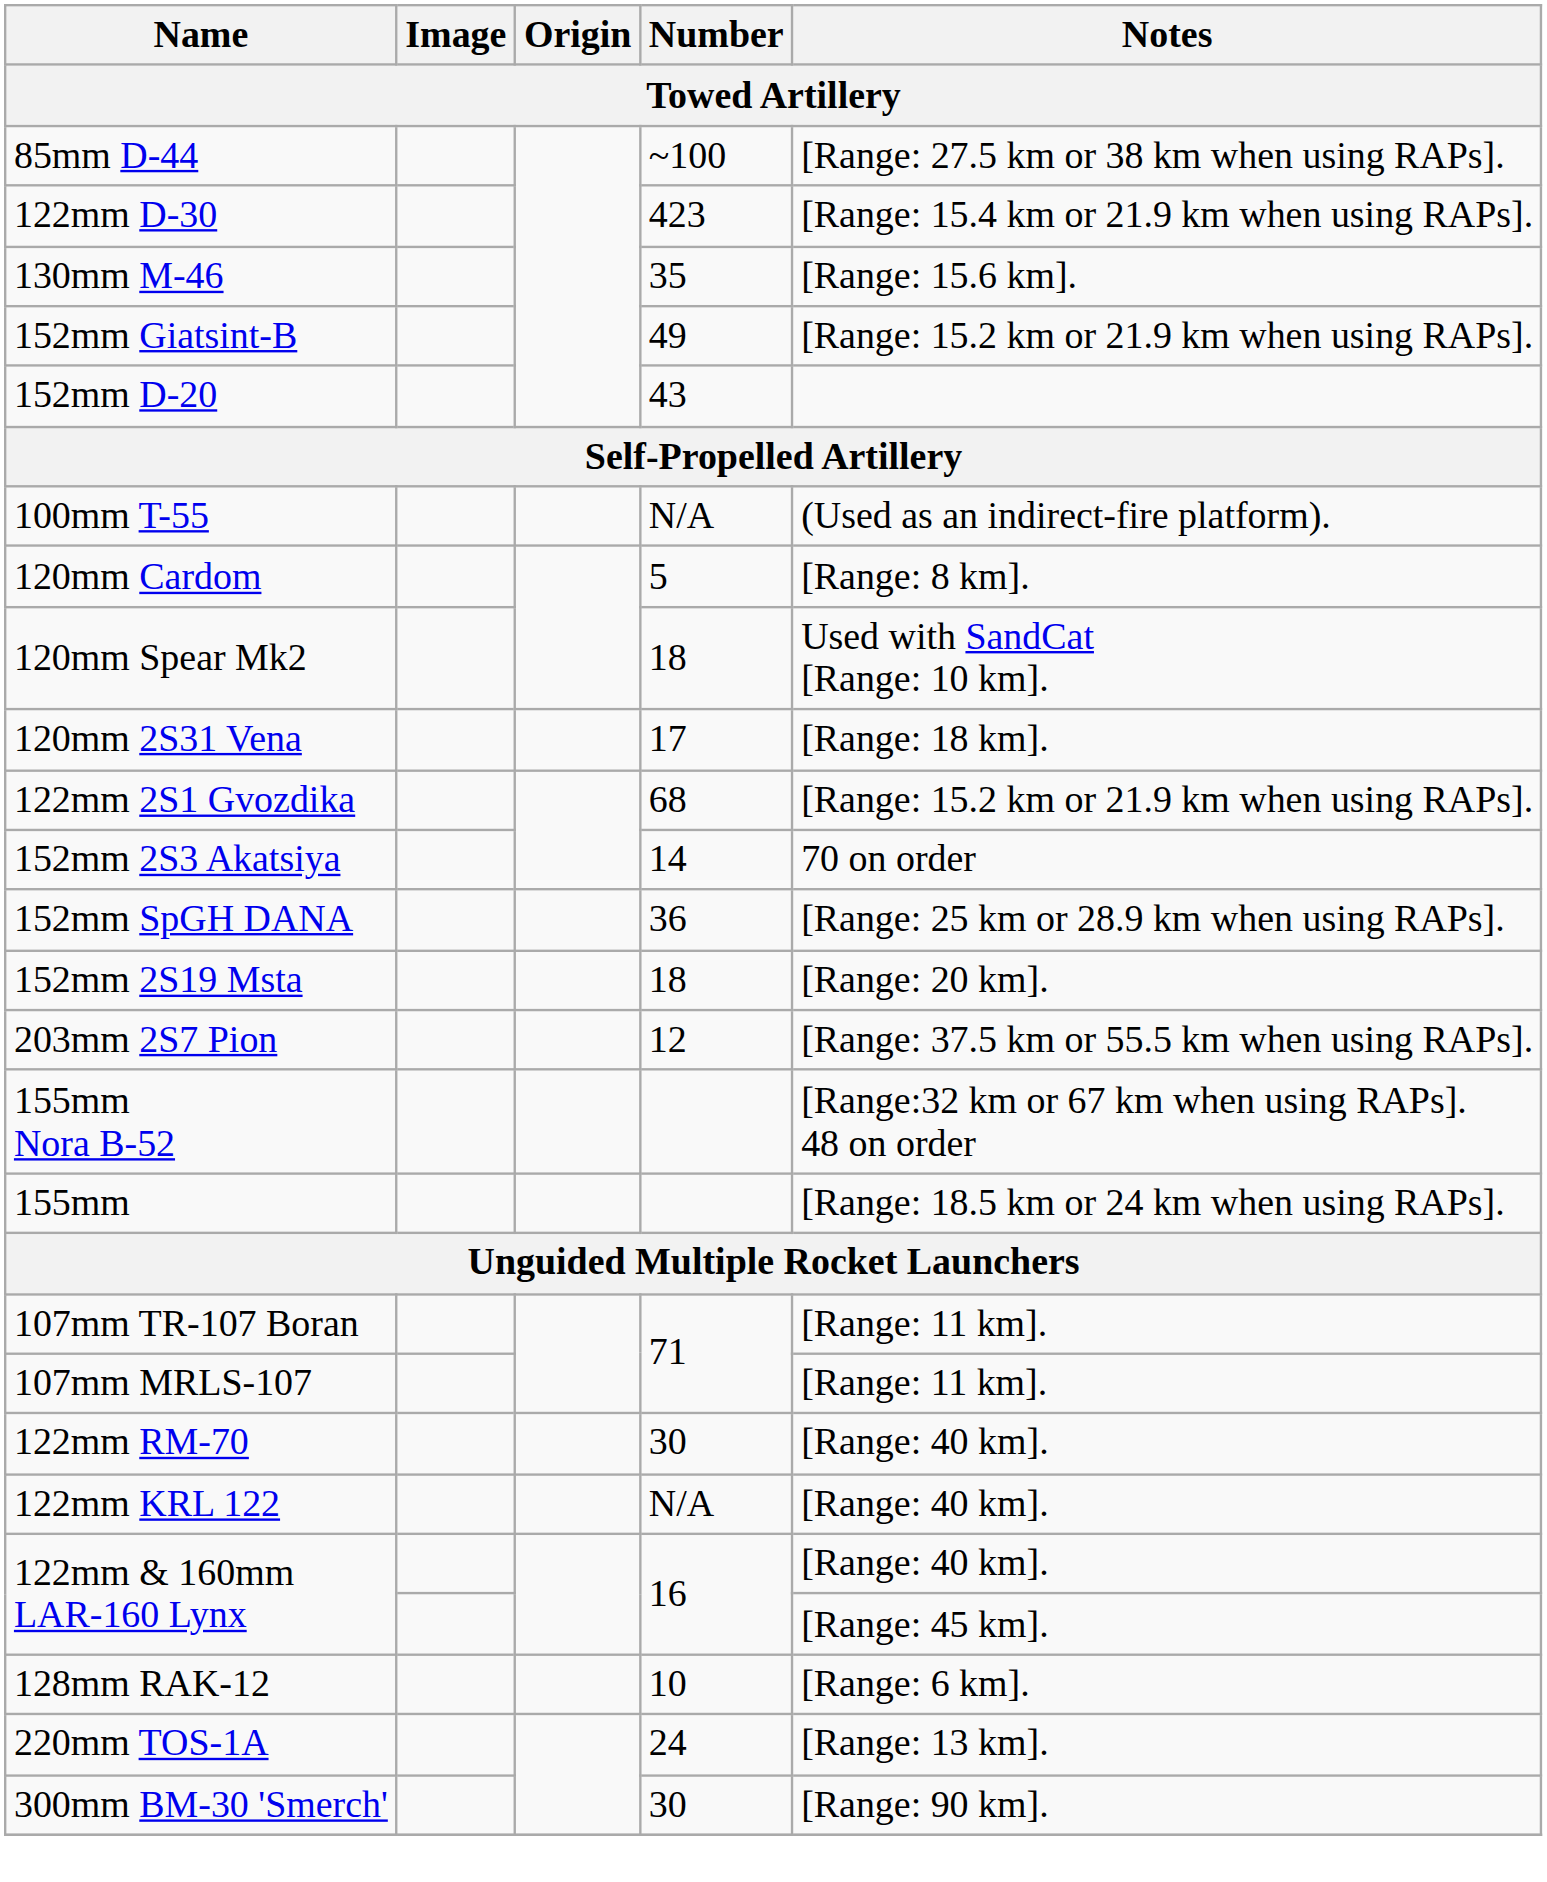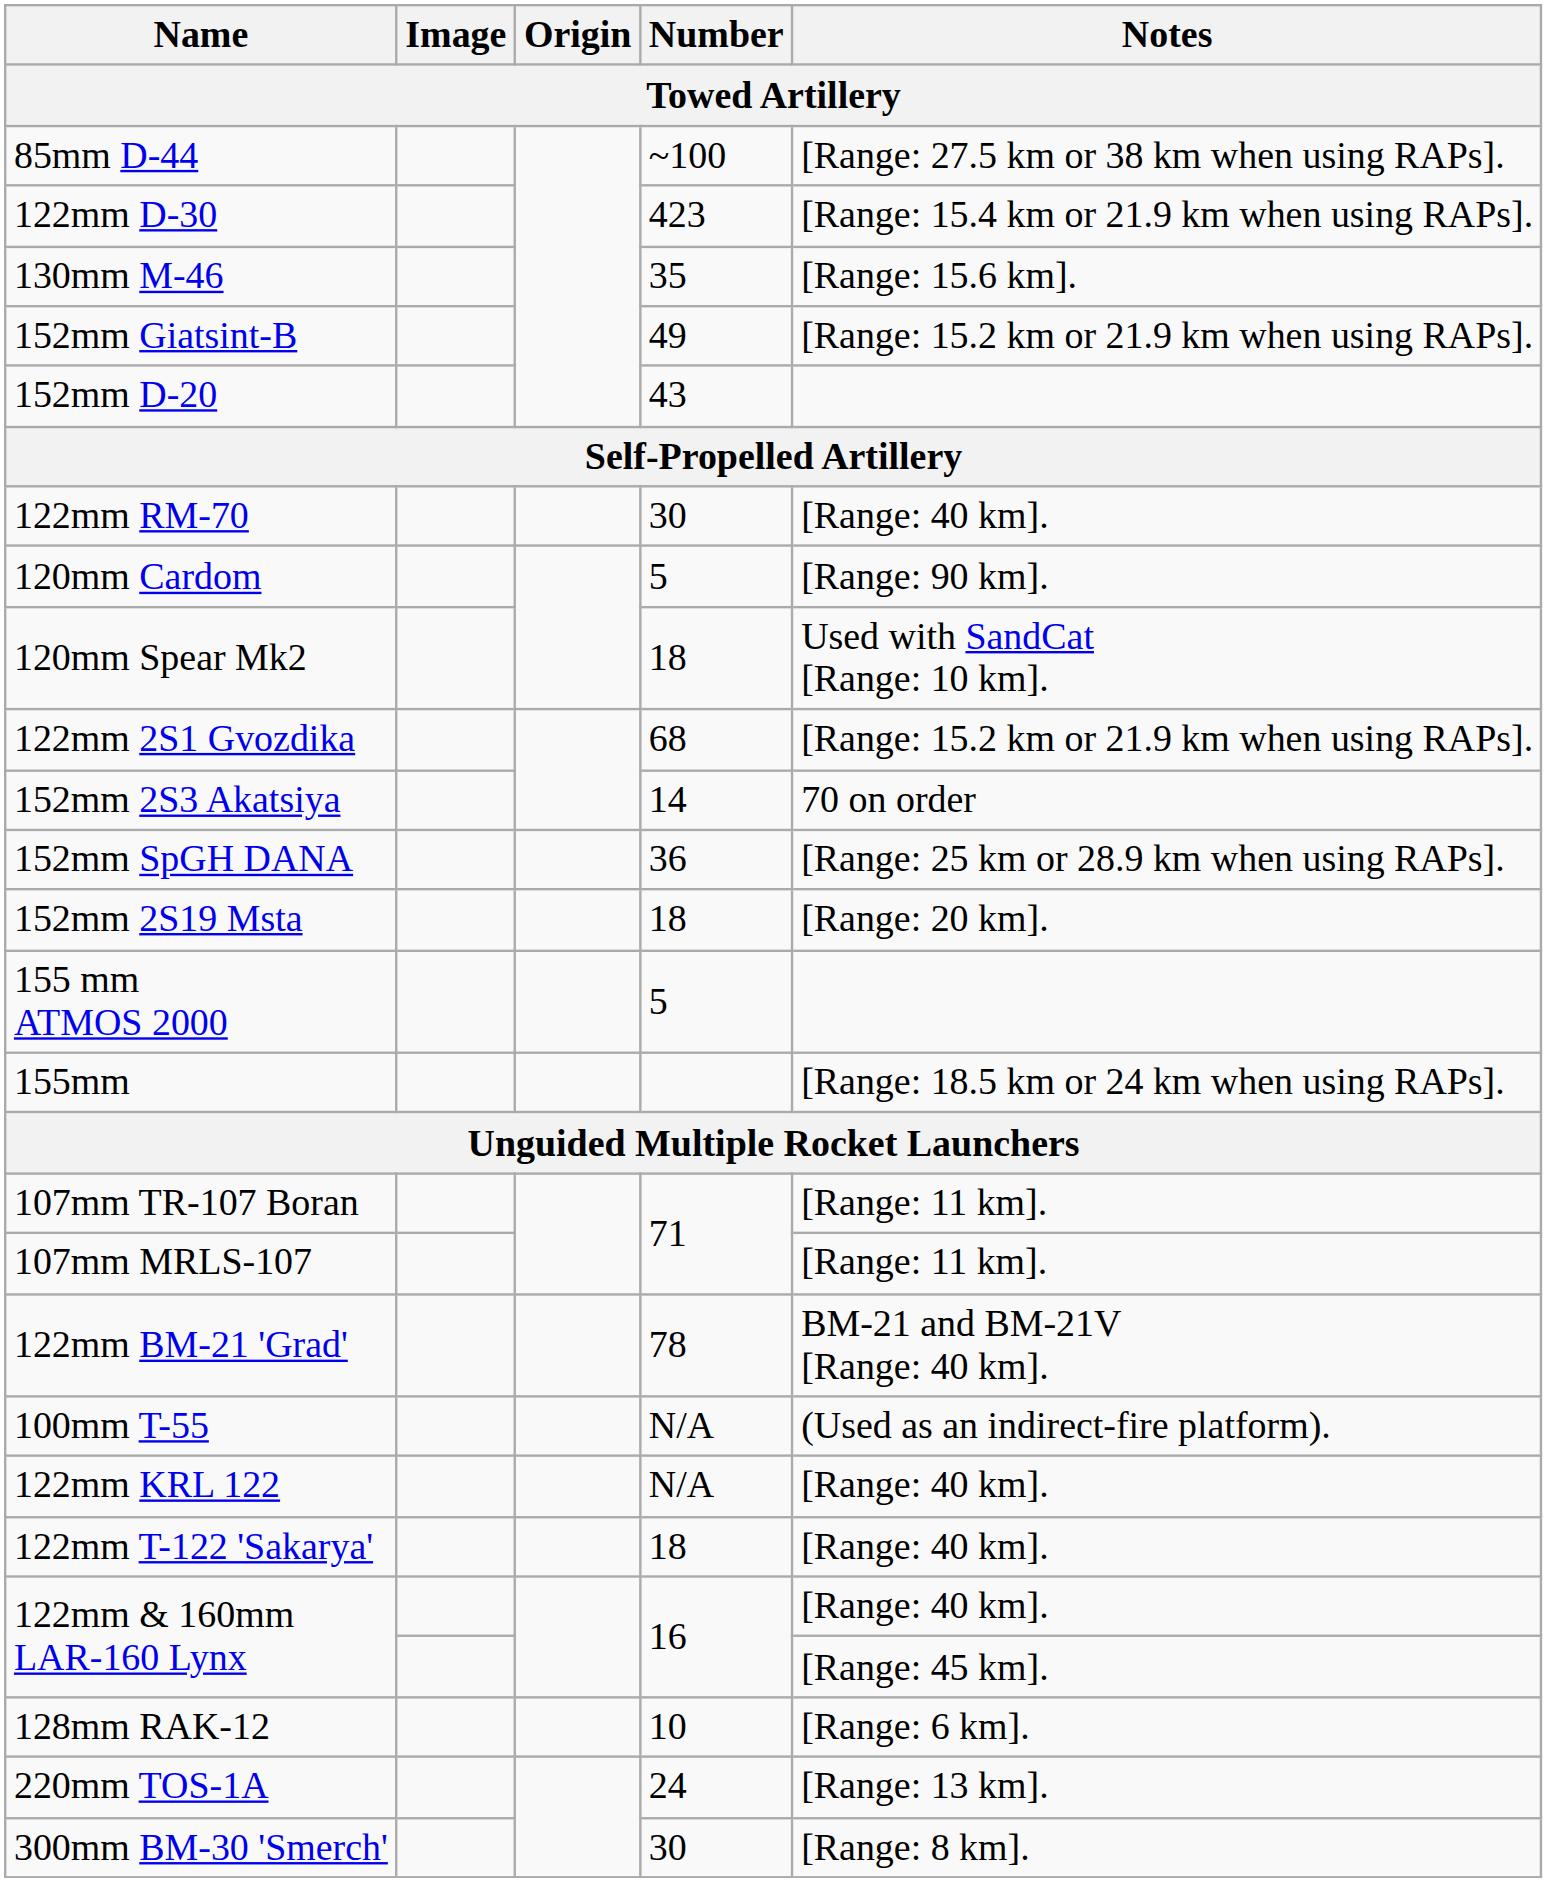rows swapped: 100mm T-55 <-> 122mm RM-70
120mm Cardom | Notes: [Range: 8 km]. -> [Range: 90 km].
- row: 120mm 2S31 Vena | 17 | [Range: 18 km].
- row: 203mm 2S7 Pion | 12 | [Range: 37.5 km or 55.5 km when using RAPs].
+ row: 155 mm ATMOS 2000 | 5
- row: 155mm Nora B-52 | [Range:32 km or 67 km when using RAPs]. 48 on order
+ row: 122mm BM-21 'Grad' | 78 | BM-21 and BM-21V [Range: 40 km].
+ row: 122mm T-122 'Sakarya' | 18 | [Range: 40 km].
300mm BM-30 'Smerch' | Notes: [Range: 90 km]. -> [Range: 8 km].
